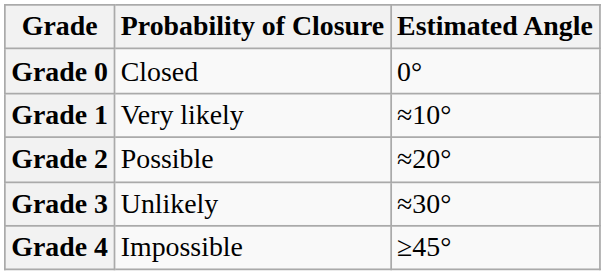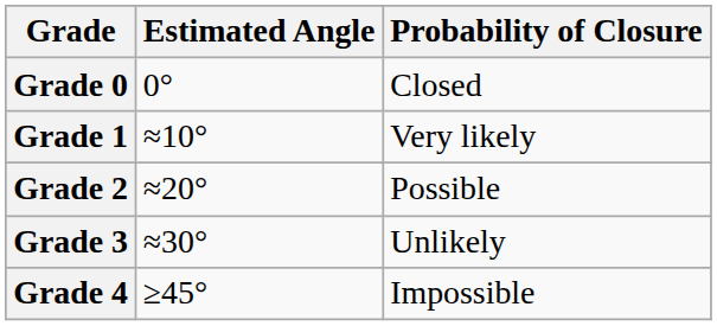columns swapped: Estimated Angle <-> Probability of Closure
